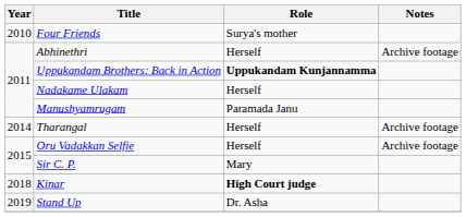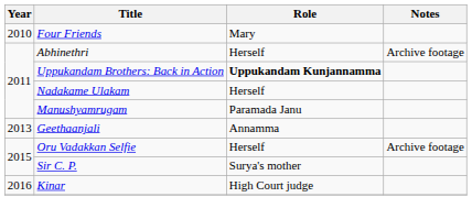Four Friends | Role: Surya's mother -> Mary
+ row: 2013 | Geethaanjali | Annamma
- row: 2014 | Tharangal | Herself | Archive footage
Sir C. P. | Role: Mary -> Surya's mother
Kinar | Year: 2018 -> 2016
Kinar | Role: bold -> normal
- row: 2019 | Stand Up | Dr. Asha
